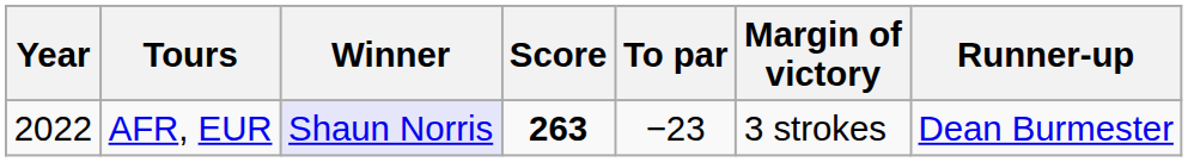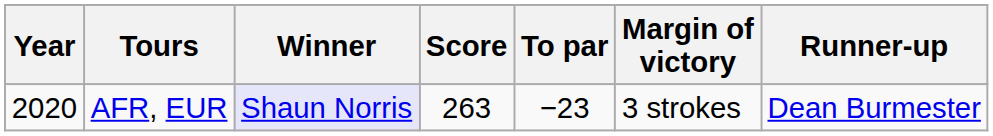AFR, EUR | Year: 2022 -> 2020
AFR, EUR | Score: bold -> normal
